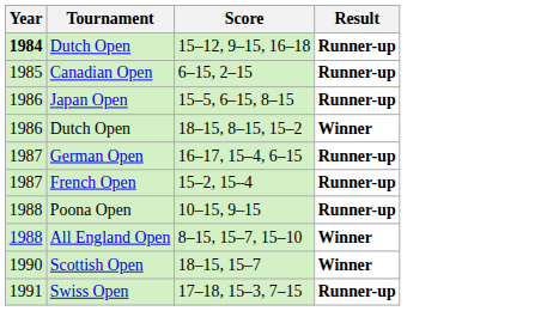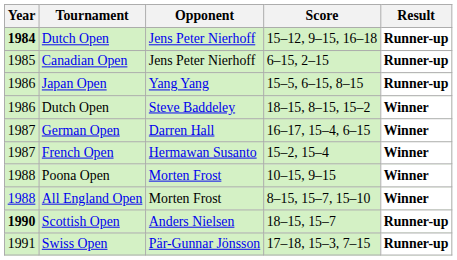+ column: Opponent | Jens Peter Nierhoff | Jens Peter Nierhoff | Yang Yang | Steve Baddeley | Darren Hall | Hermawan Susanto | Morten Frost | Morten Frost | Anders Nielsen | Pär-Gunnar Jönsson
German Open | Result: Runner-up -> Winner
French Open | Result: Runner-up -> Winner
Poona Open | Result: Runner-up -> Winner
Scottish Open | Year: normal -> bold
Scottish Open | Result: Winner -> Runner-up
